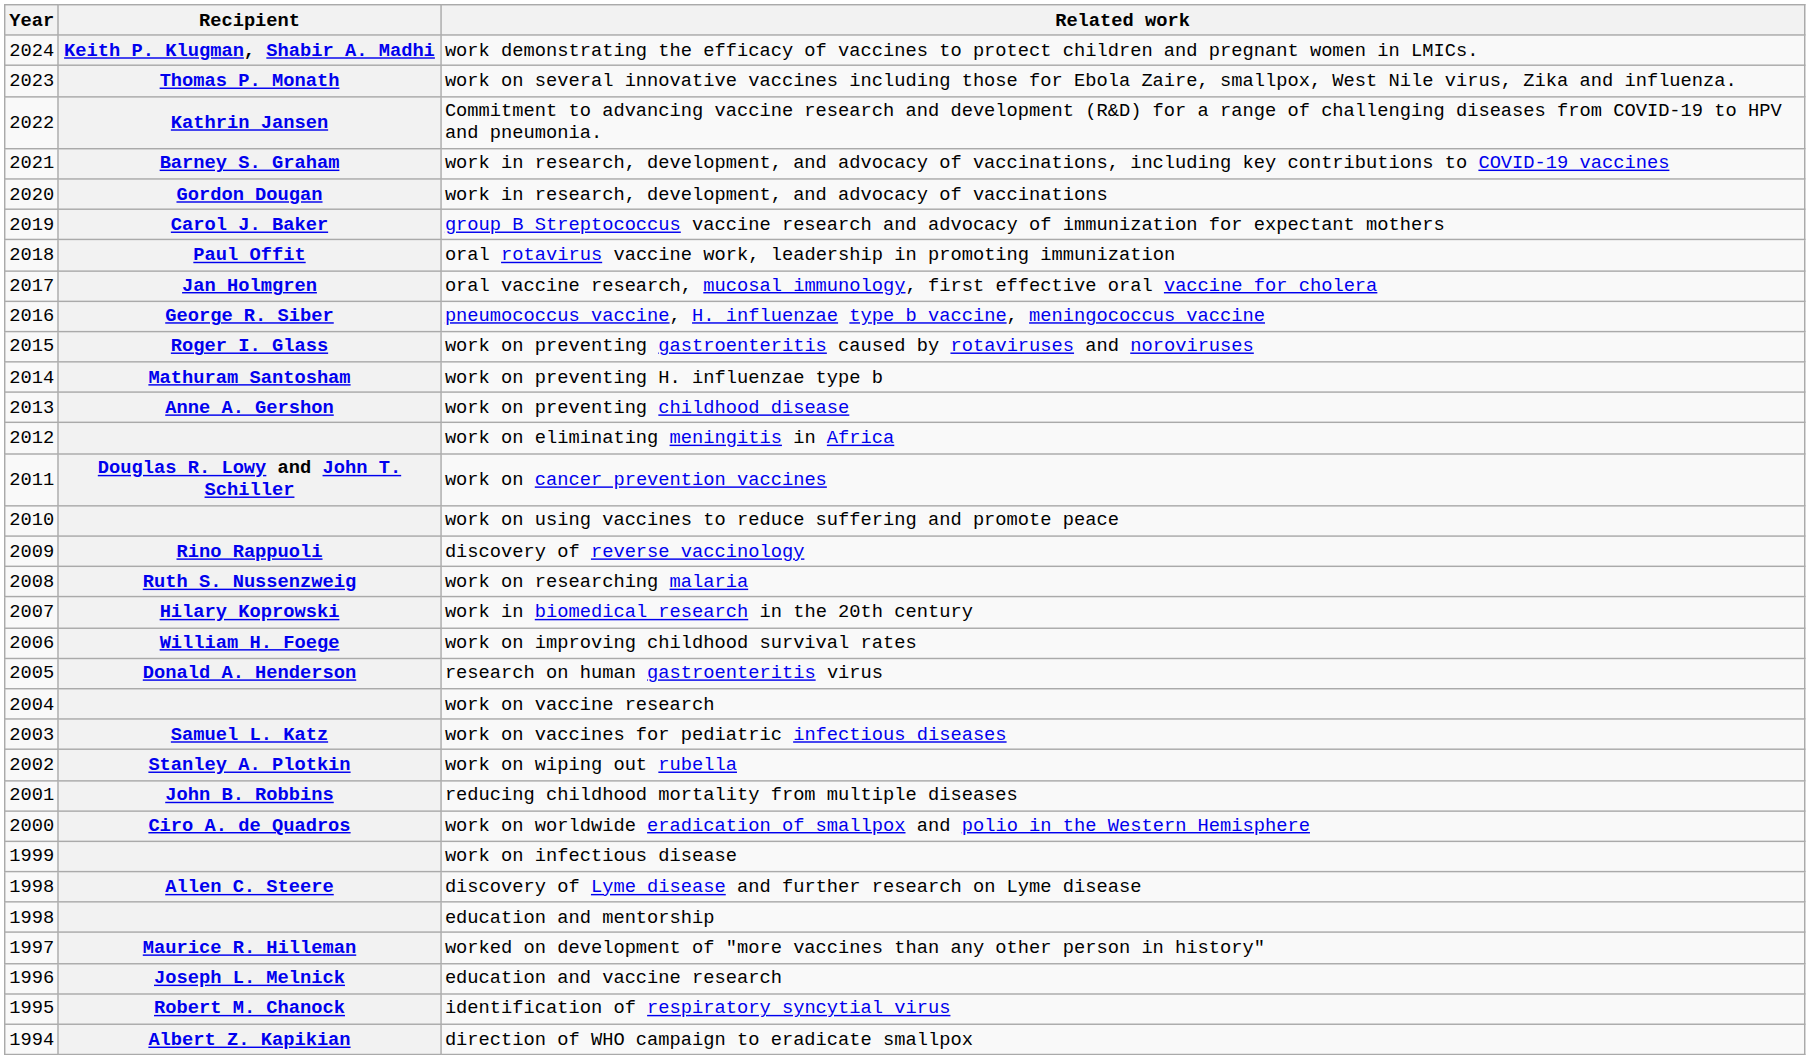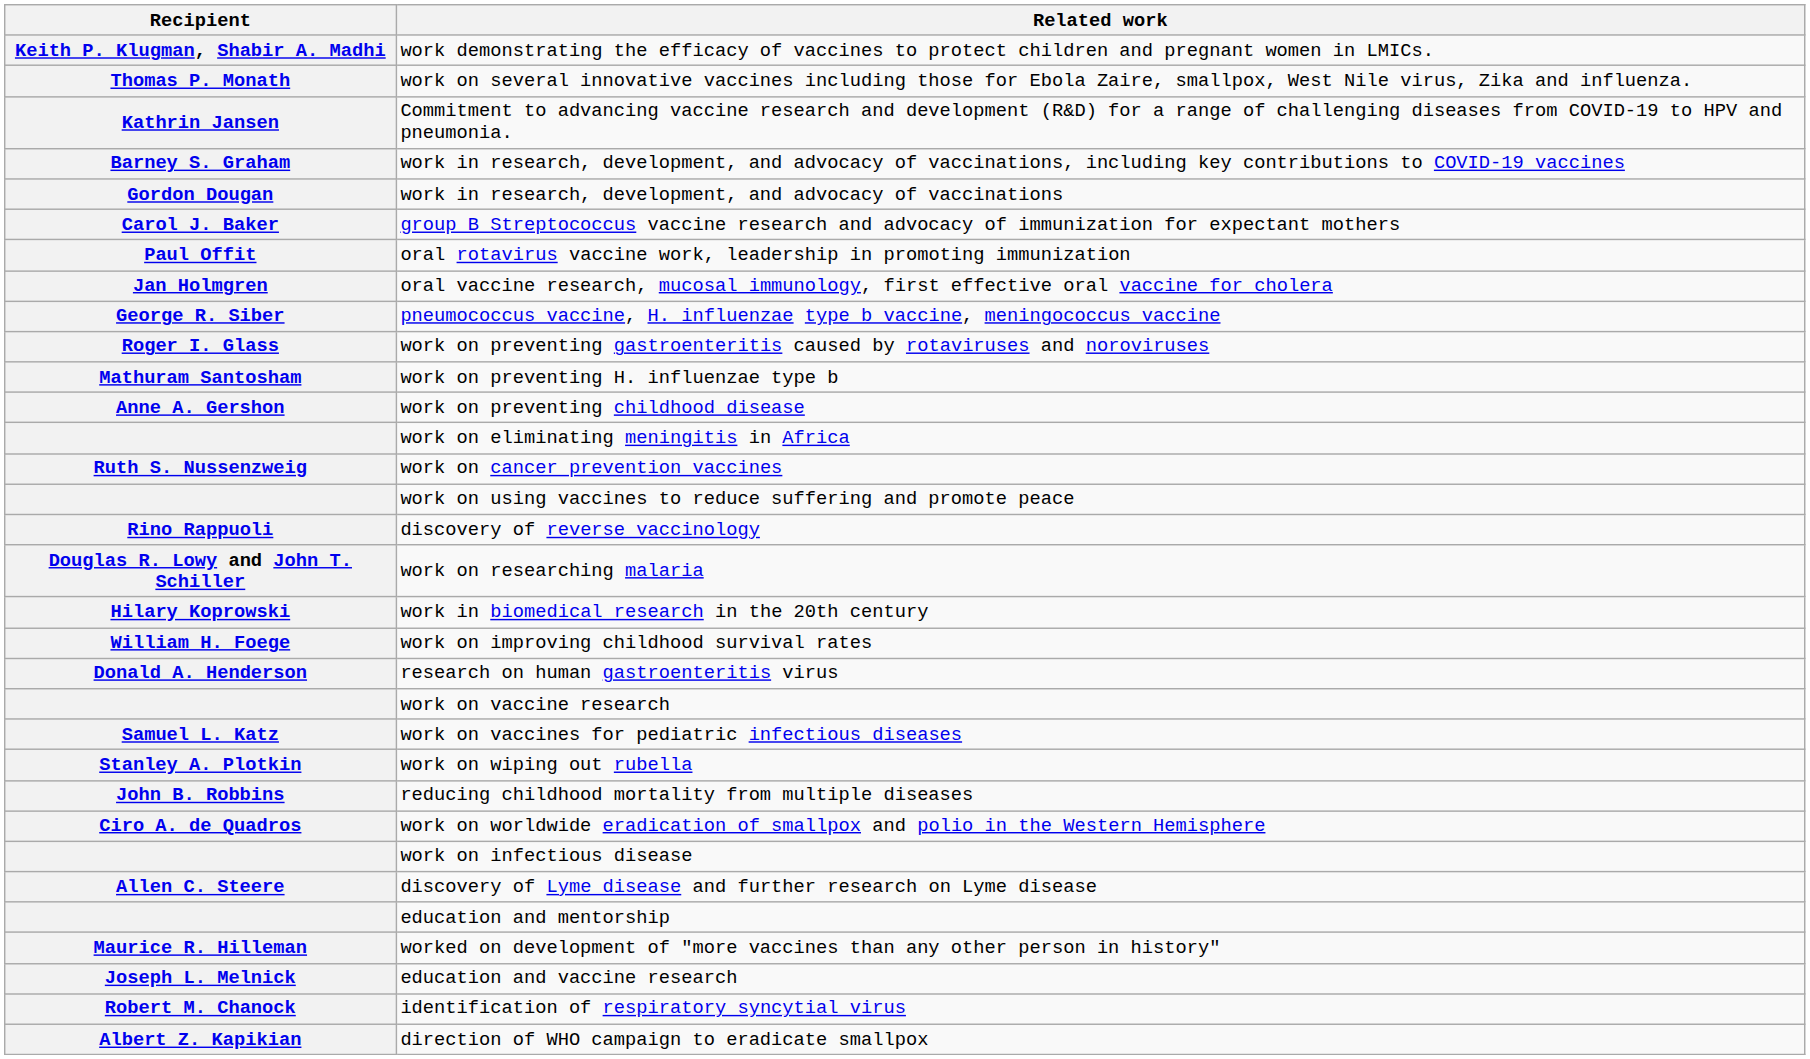- column: Year | 2024 | 2023 | 2022 | 2021 | 2020 | 2019 | 2018 | 2017 | 2016 | 2015 | 2014 | 2013 | 2012 | 2011 | 2010 | 2009 | 2008 | 2007 | 2006 | 2005 | 2004 | 2003 | 2002 | 2001 | 2000 | 1999 | 1998 | 1998 | 1997 | 1996 | 1995 | 1994
work on cancer prevention vaccines | Recipient: Douglas R. Lowy and John T. Schiller -> Ruth S. Nussenzweig
work on researching malaria | Recipient: Ruth S. Nussenzweig -> Douglas R. Lowy and John T. Schiller
